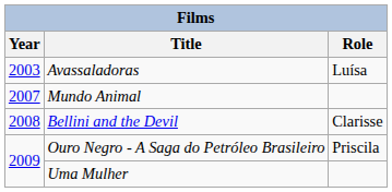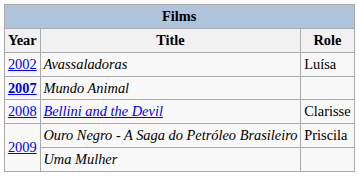Avassaladoras | Year: 2003 -> 2002
Mundo Animal | Year: normal -> bold
